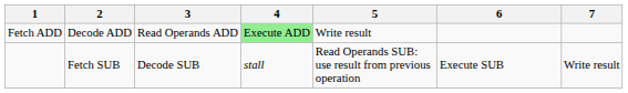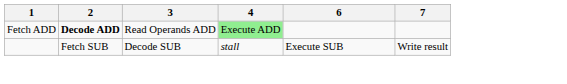- column: 5 | Write result | Read Operands SUB: use result from previous operation
Fetch ADD | 2: normal -> bold
